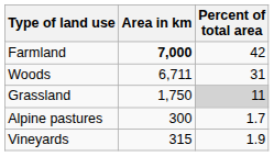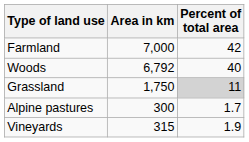Farmland | Area in km: bold -> normal
Woods | Area in km: 6,711 -> 6,792
Woods | Percent of total area: 31 -> 40
